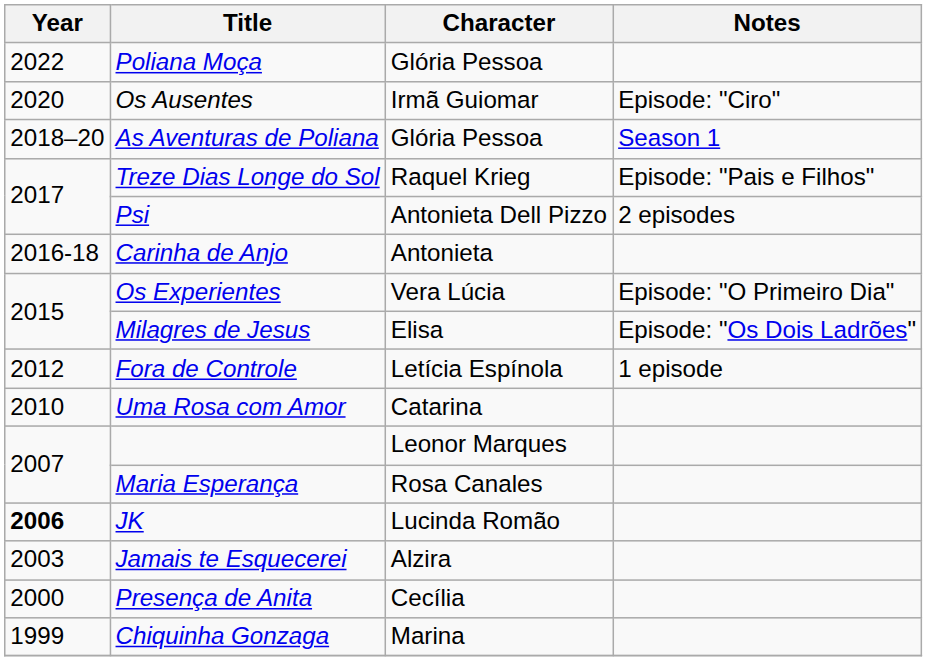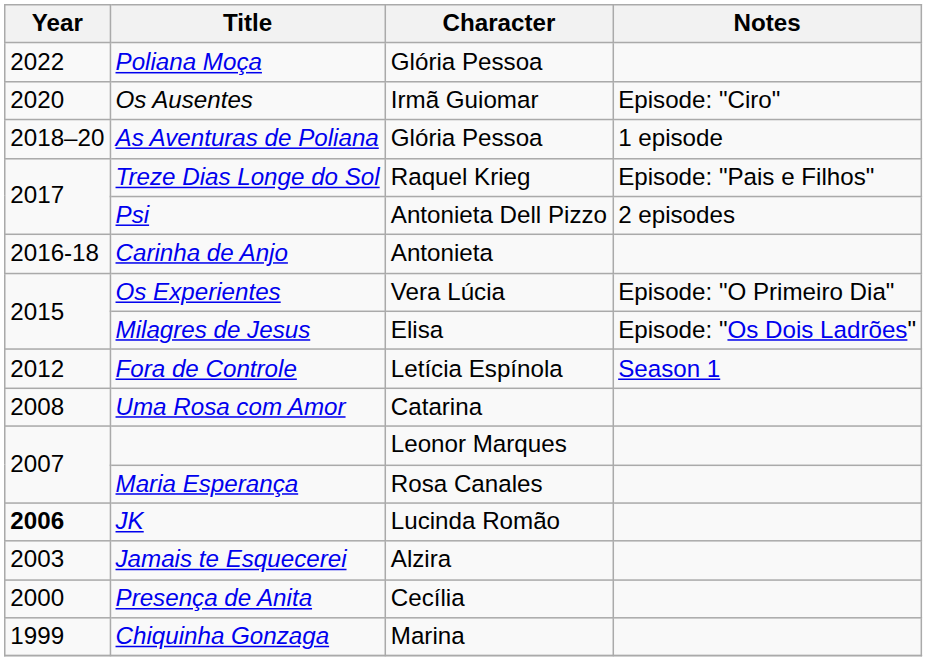As Aventuras de Poliana | Notes: Season 1 -> 1 episode
Fora de Controle | Notes: 1 episode -> Season 1
Uma Rosa com Amor | Year: 2010 -> 2008
